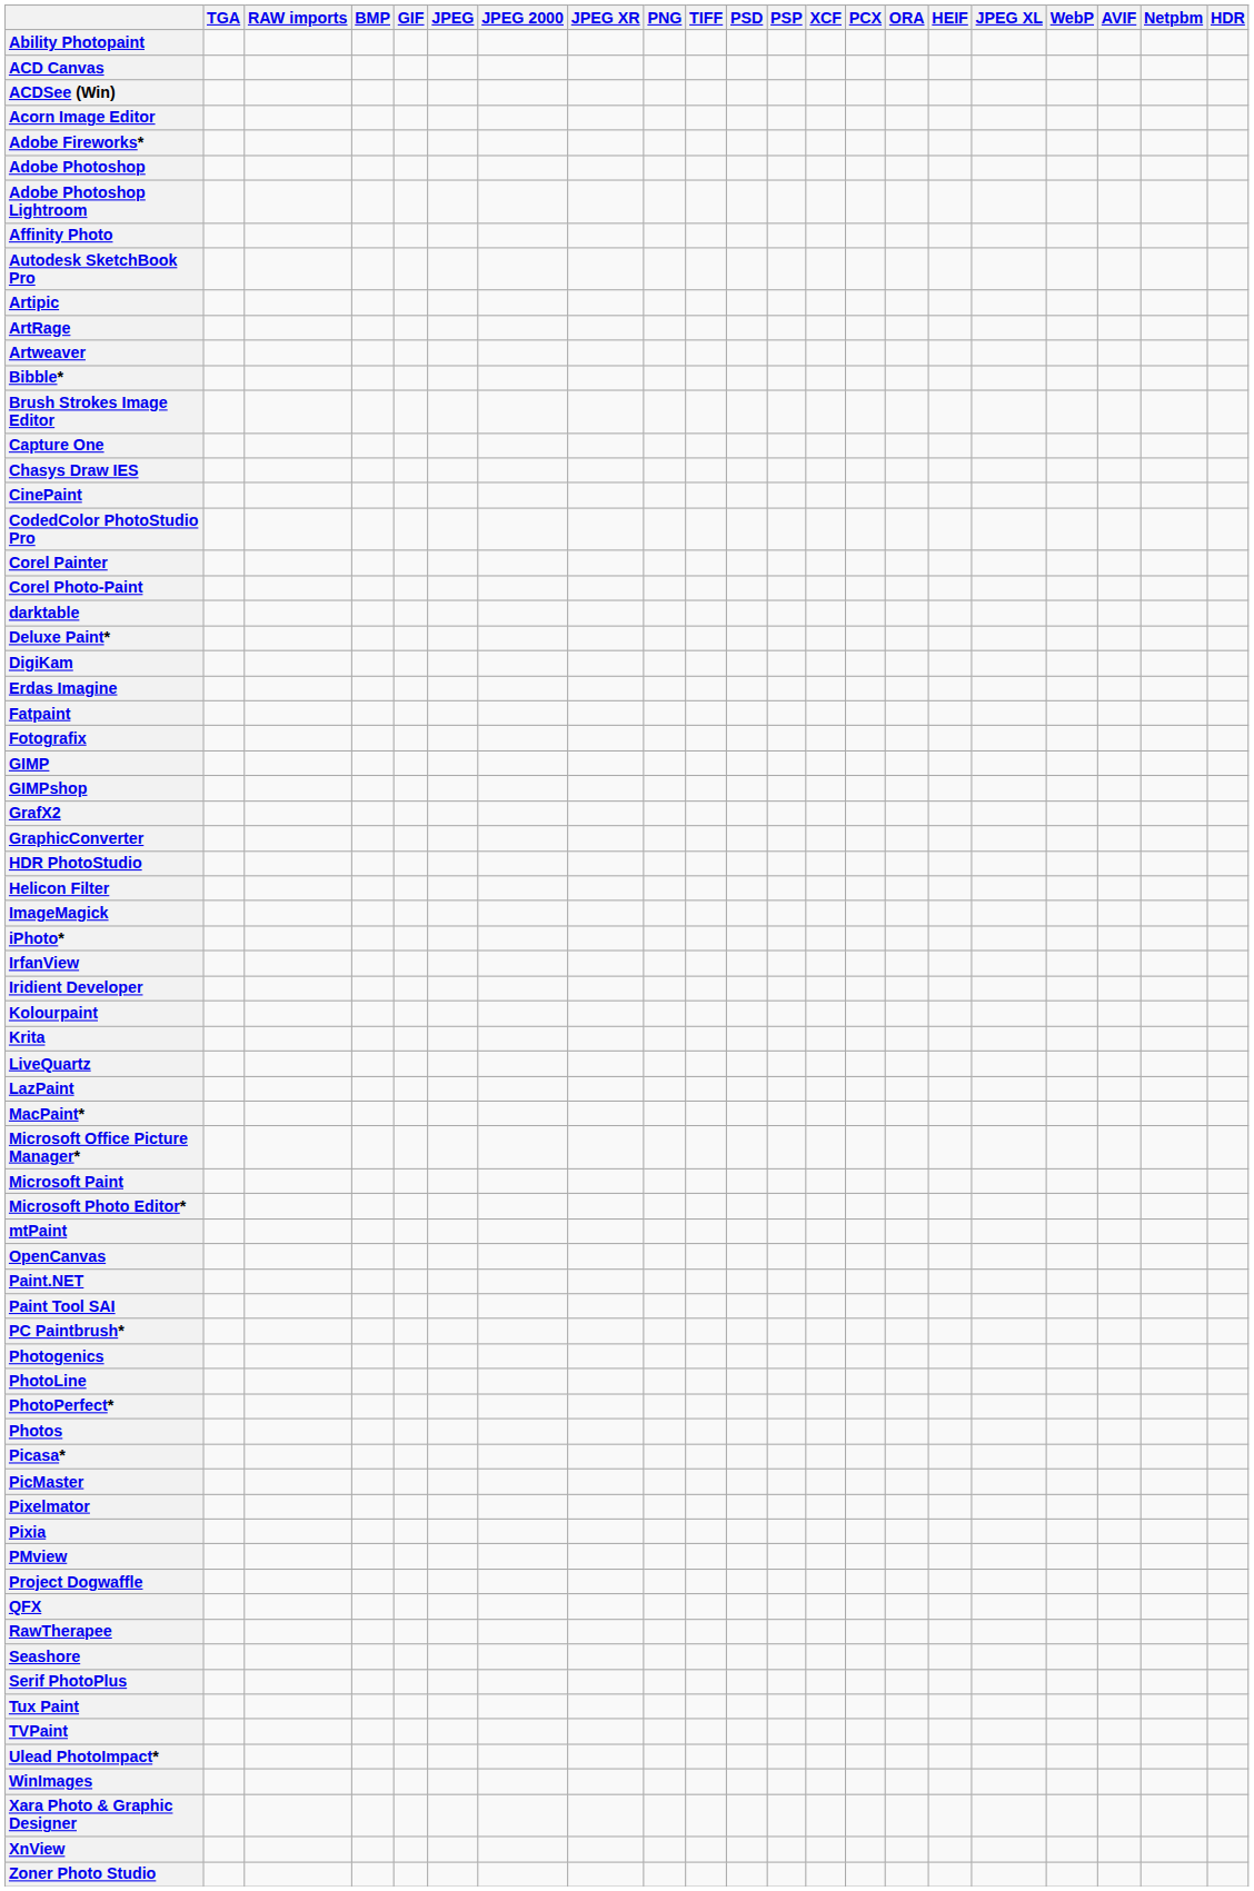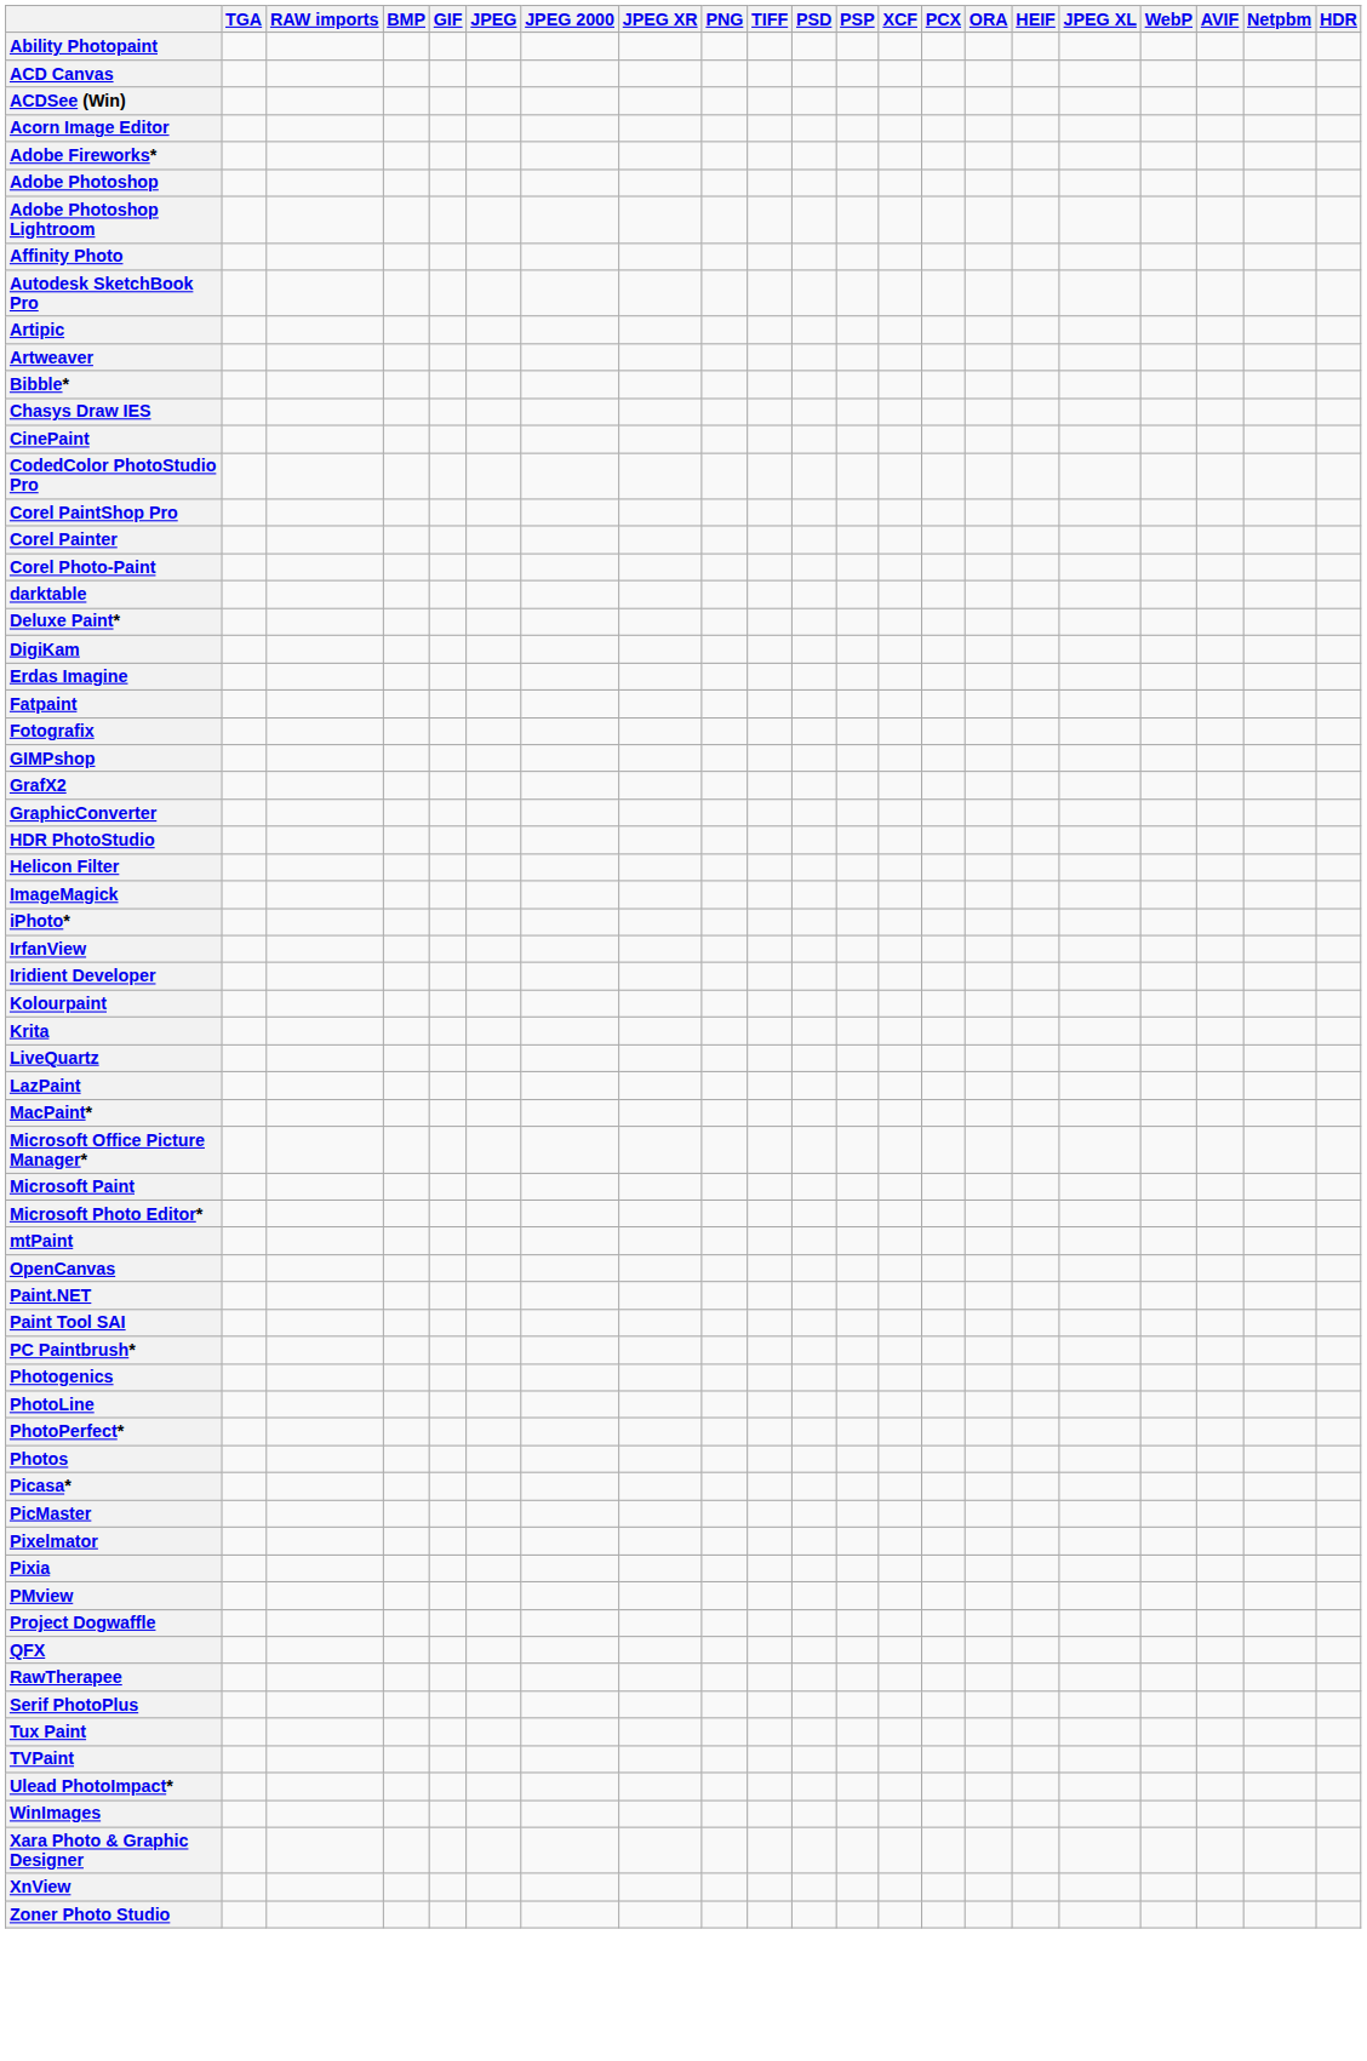- row: ArtRage
- row: Brush Strokes Image Editor
- row: Capture One
+ row: Corel PaintShop Pro
- row: GIMP
- row: Seashore
